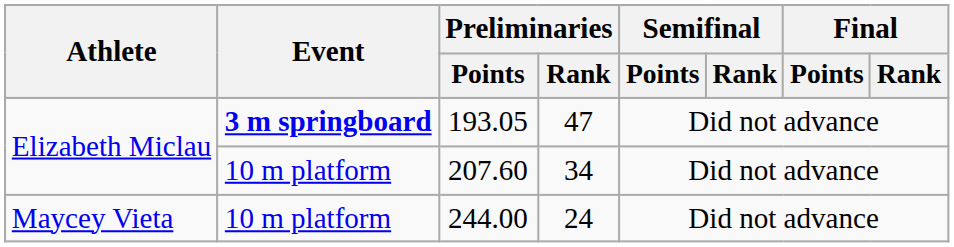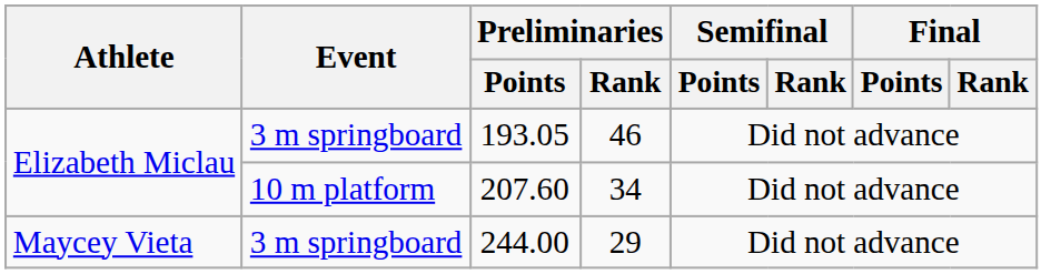193.05 | Event: bold -> normal
193.05 | Preliminaries / Rank: 47 -> 46
244.00 | Event: 10 m platform -> 3 m springboard
244.00 | Preliminaries / Rank: 24 -> 29
